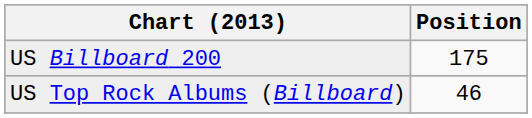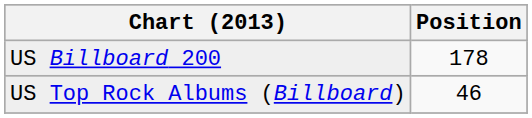US Billboard 200 | Position: 175 -> 178
